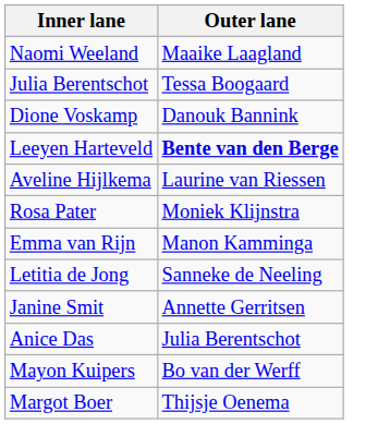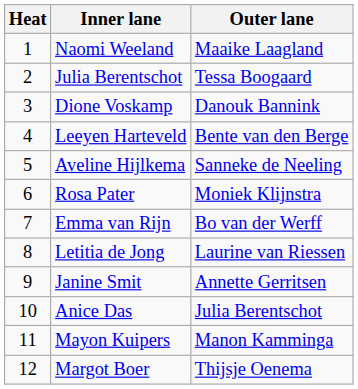+ column: Heat | 1 | 2 | 3 | 4 | 5 | 6 | 7 | 8 | 9 | 10 | 11 | 12
Leeyen Harteveld | Outer lane: bold -> normal
Aveline Hijlkema | Outer lane: Laurine van Riessen -> Sanneke de Neeling
Emma van Rijn | Outer lane: Manon Kamminga -> Bo van der Werff
Letitia de Jong | Outer lane: Sanneke de Neeling -> Laurine van Riessen
Mayon Kuipers | Outer lane: Bo van der Werff -> Manon Kamminga
